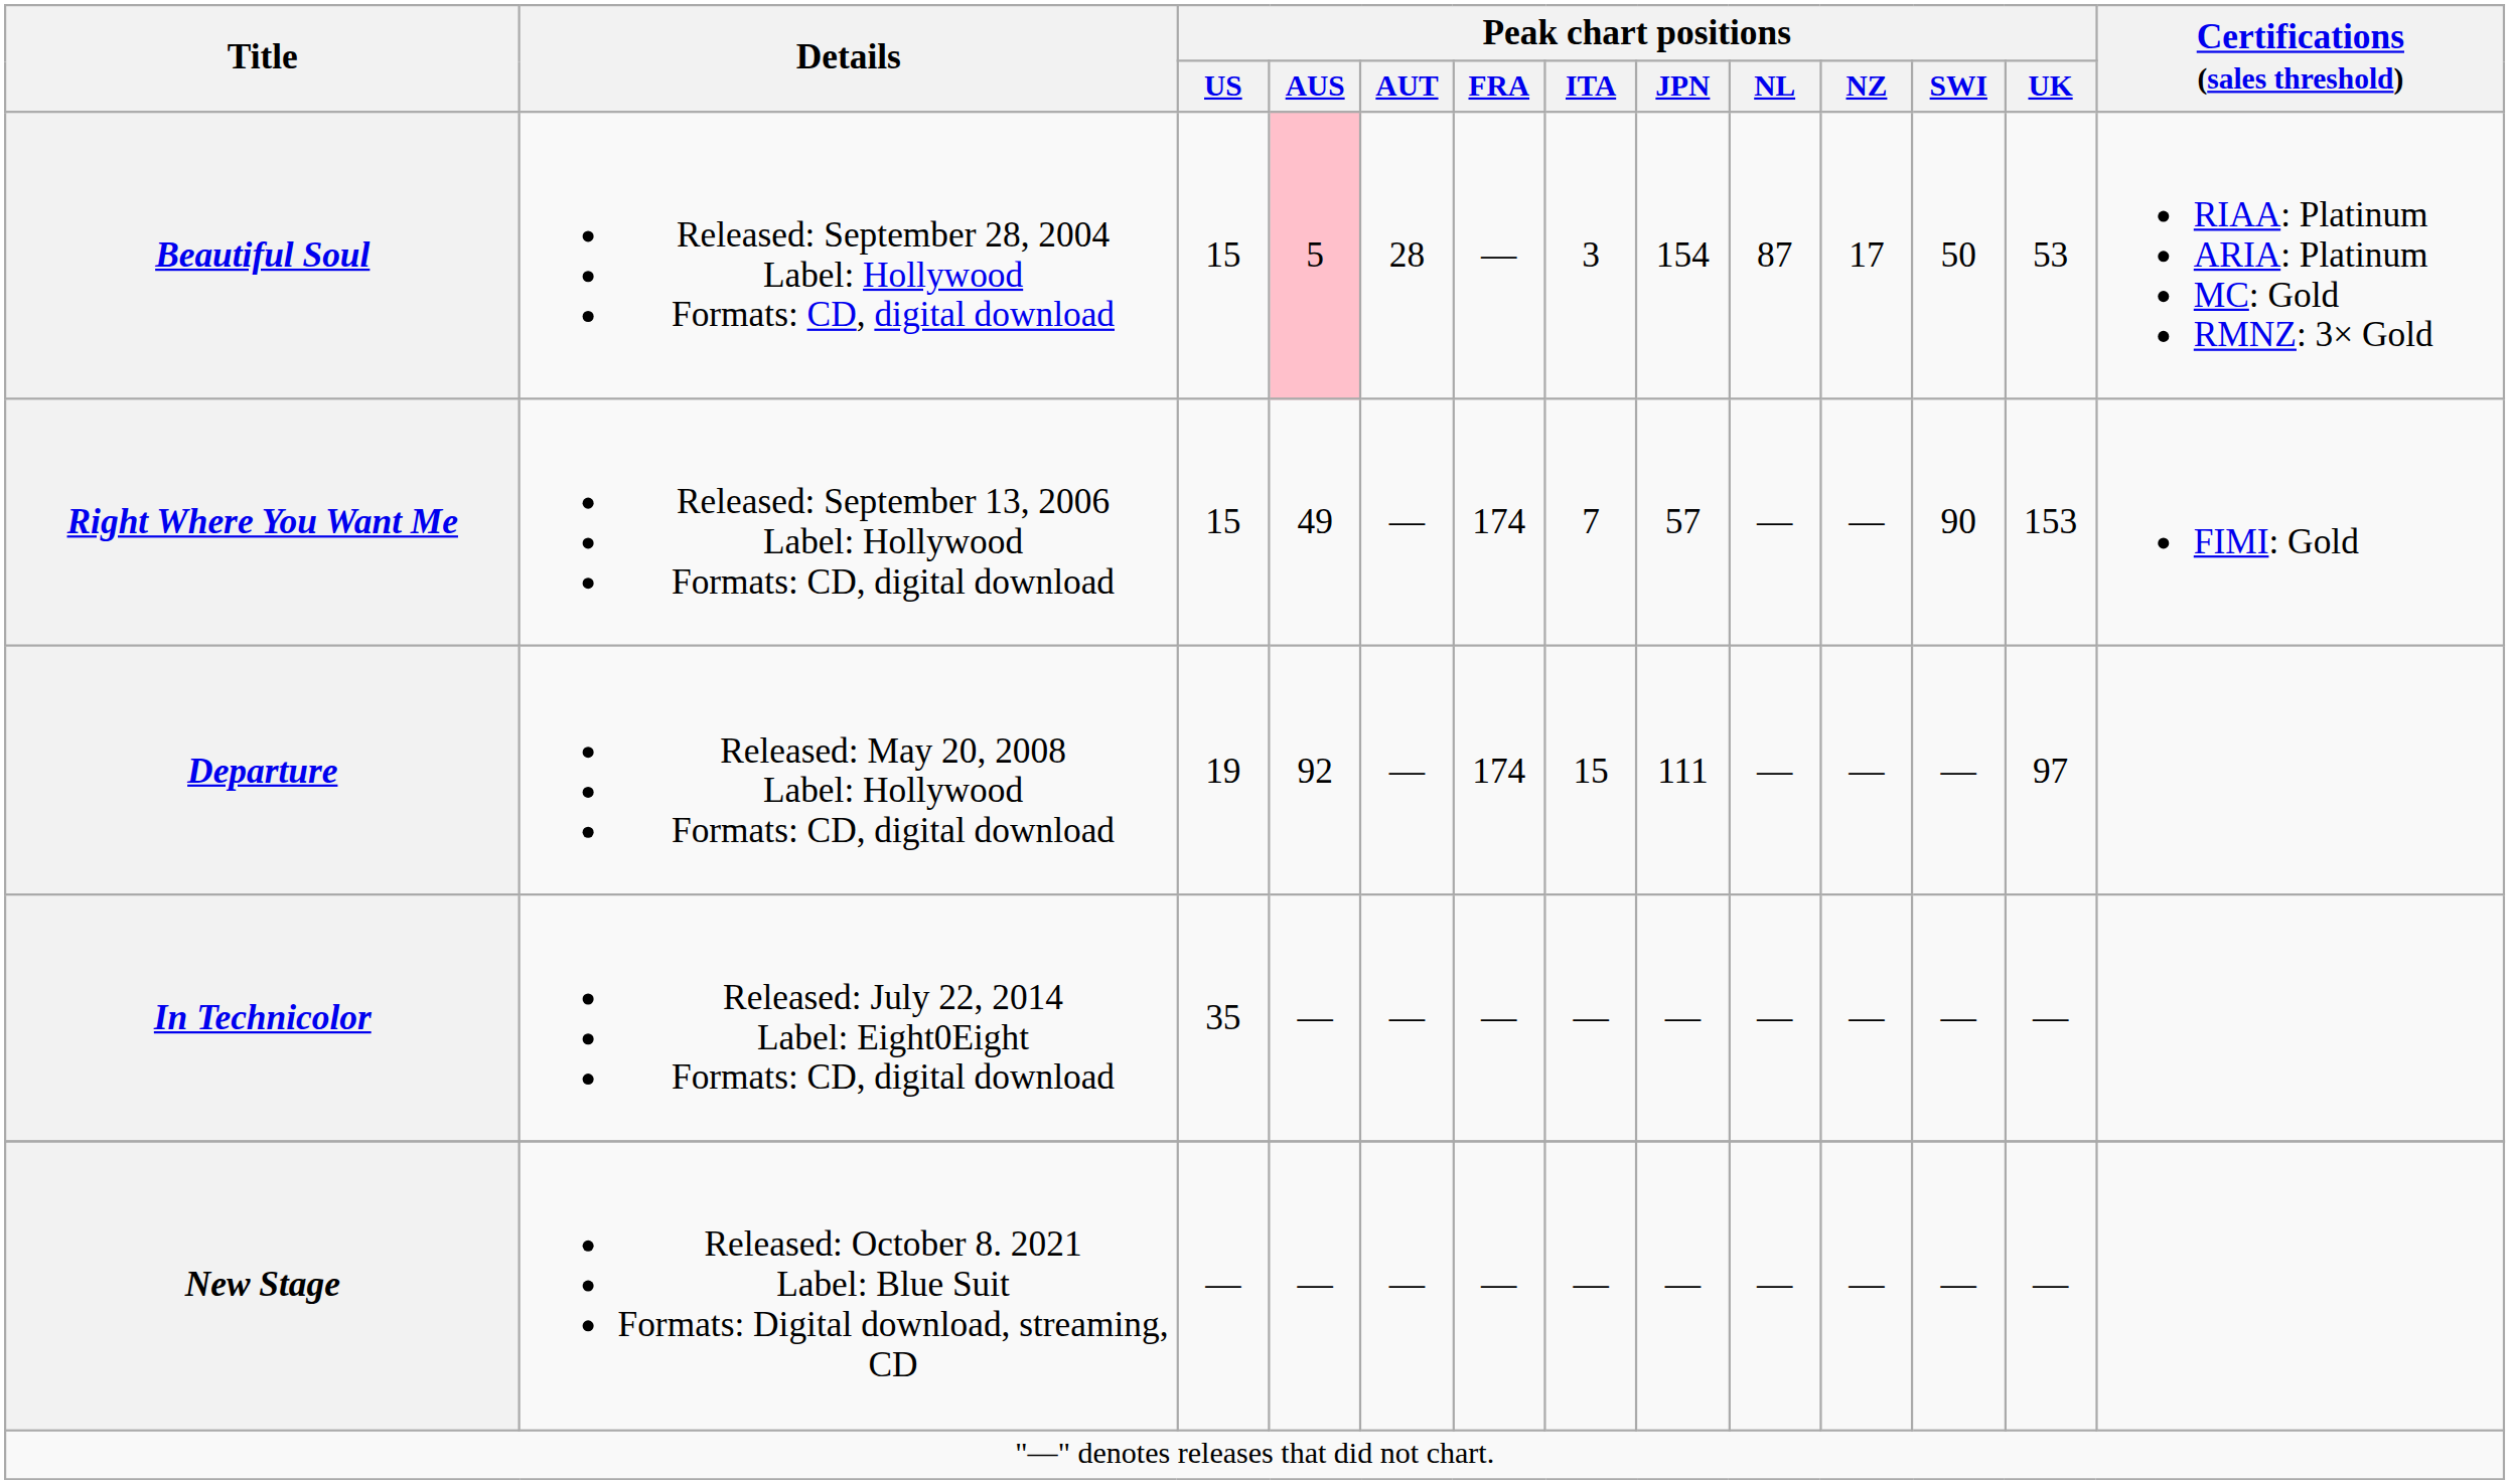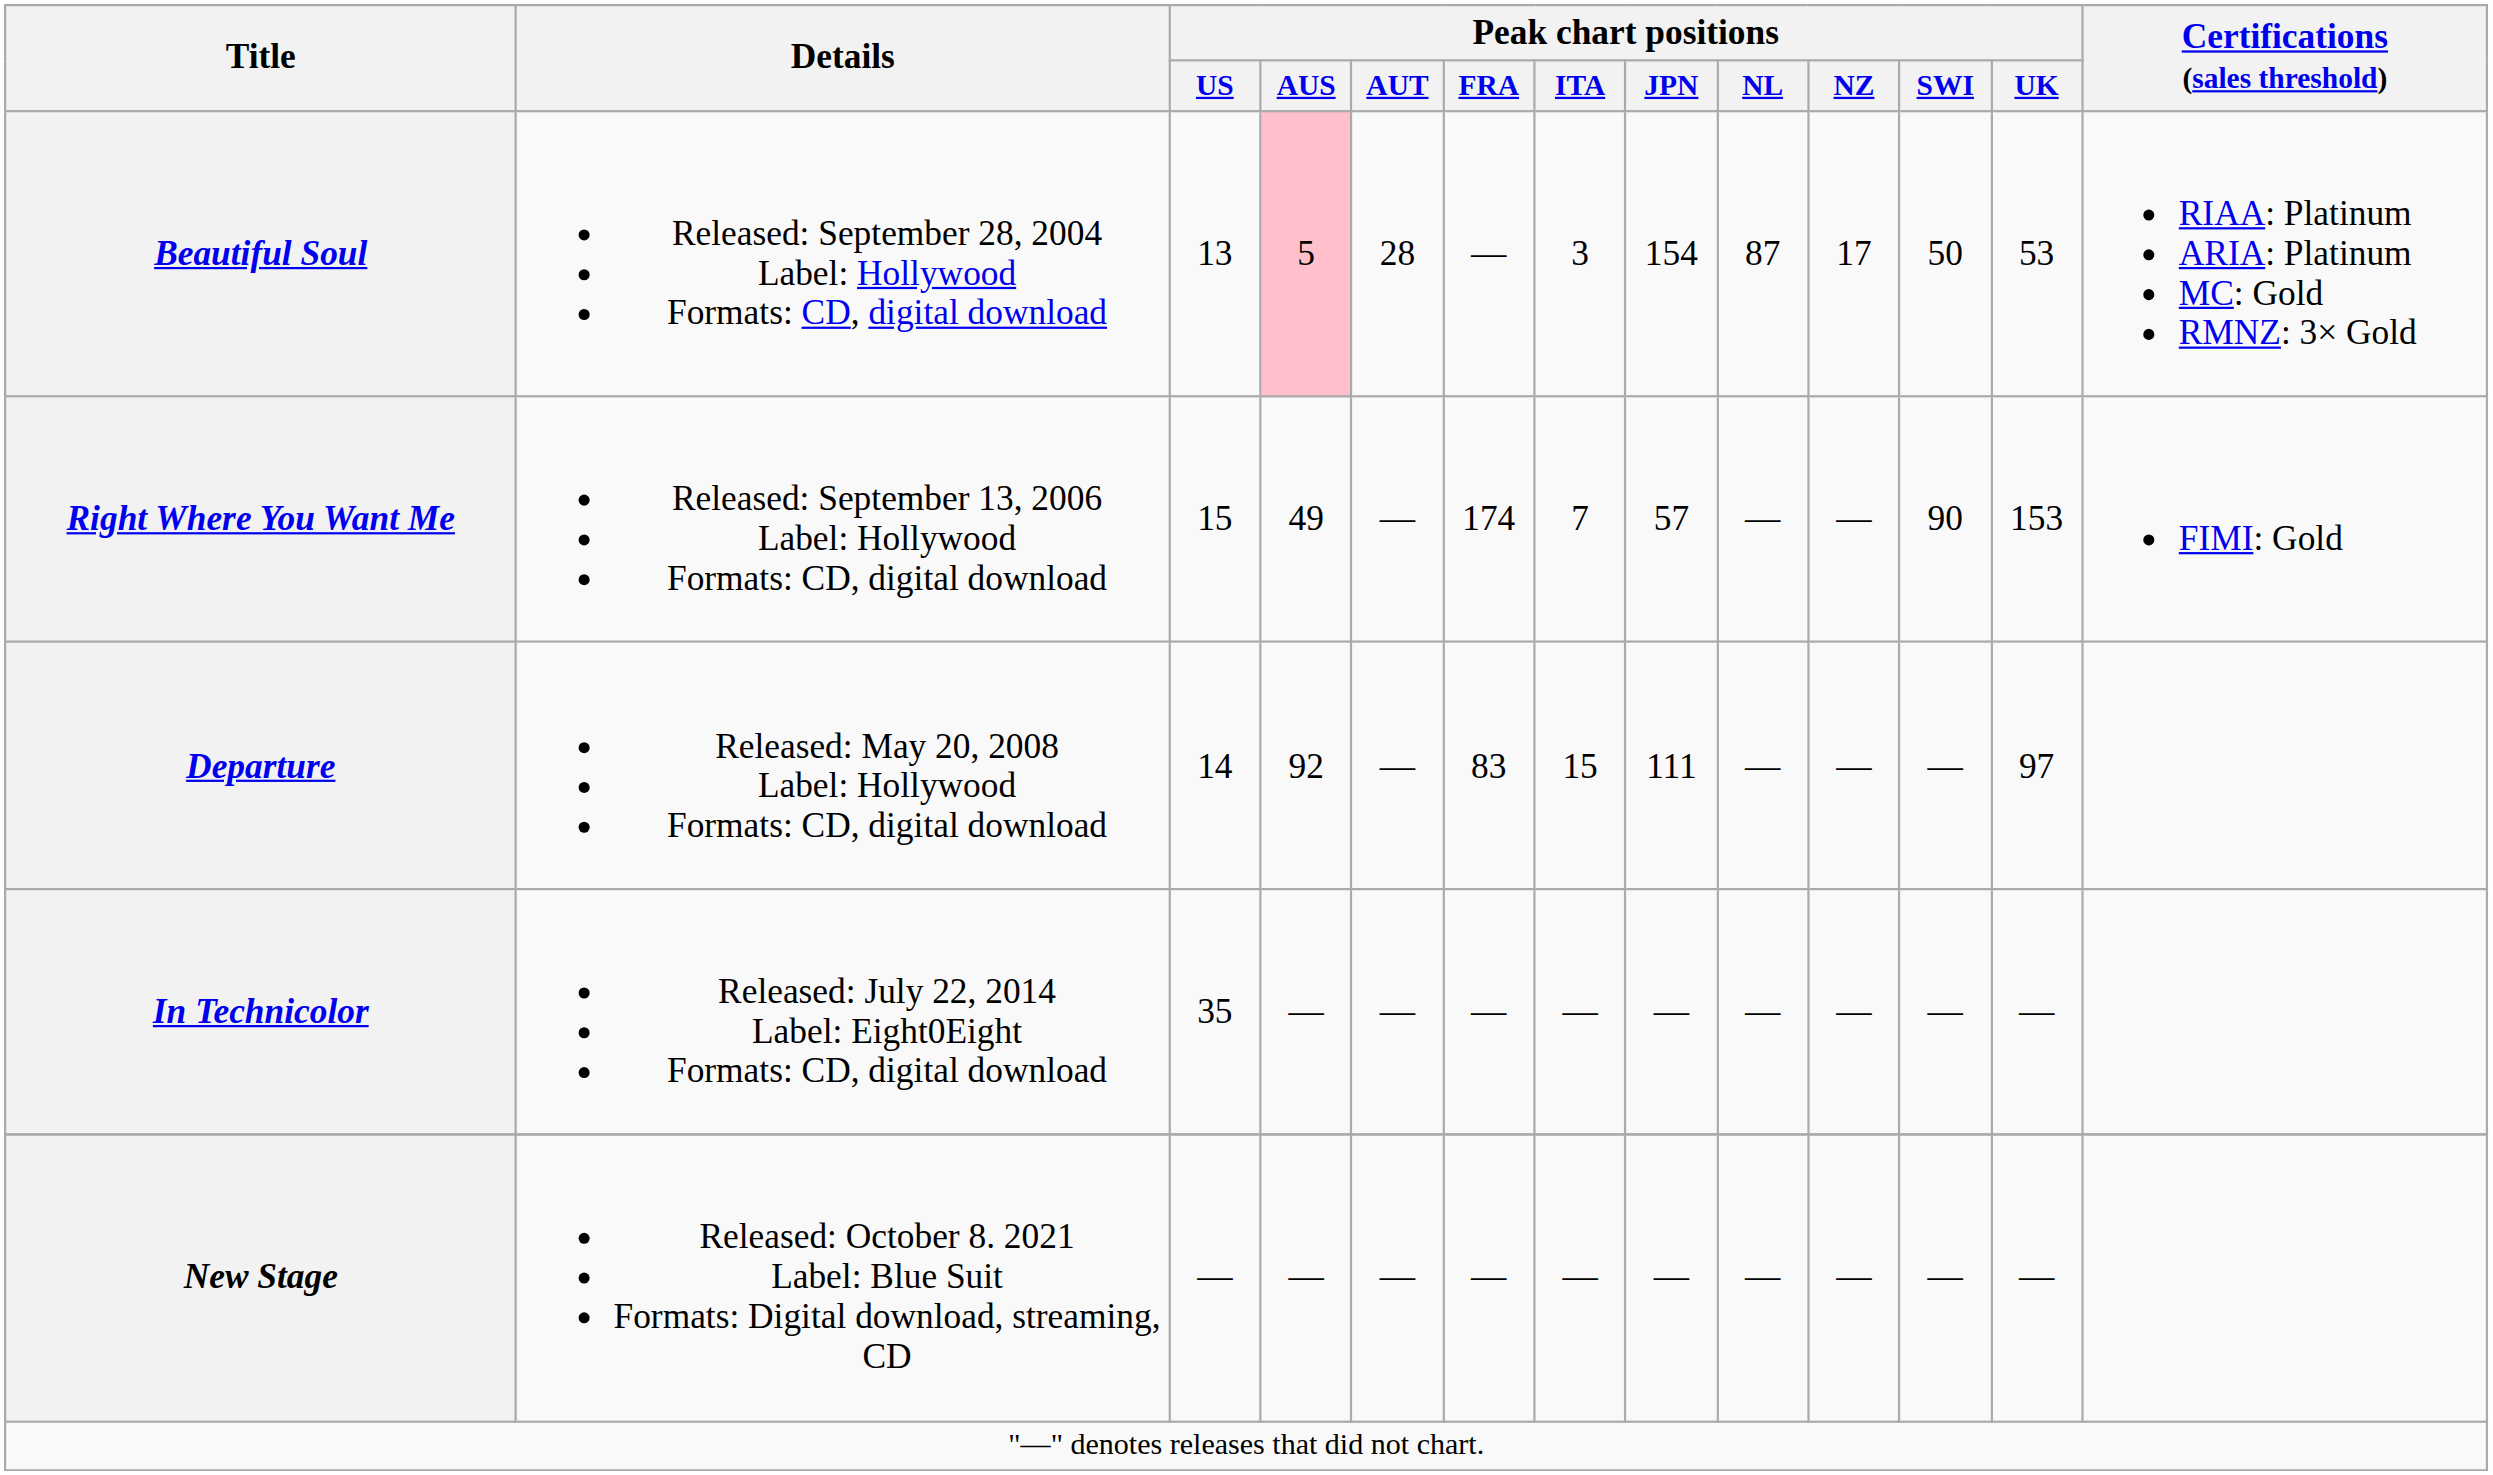Beautiful Soul | Peak chart positions / US: 15 -> 13
Departure | Peak chart positions / US: 19 -> 14
Departure | Peak chart positions / FRA: 174 -> 83
